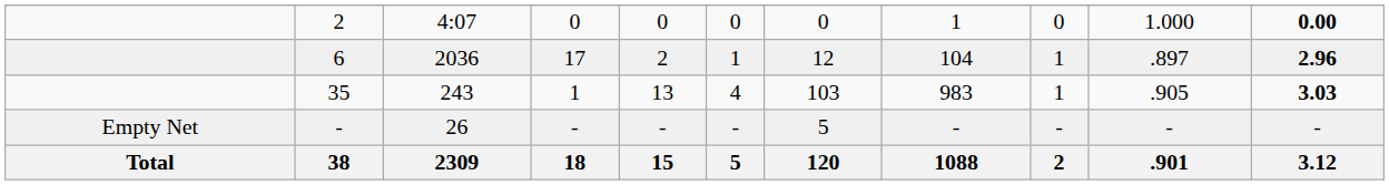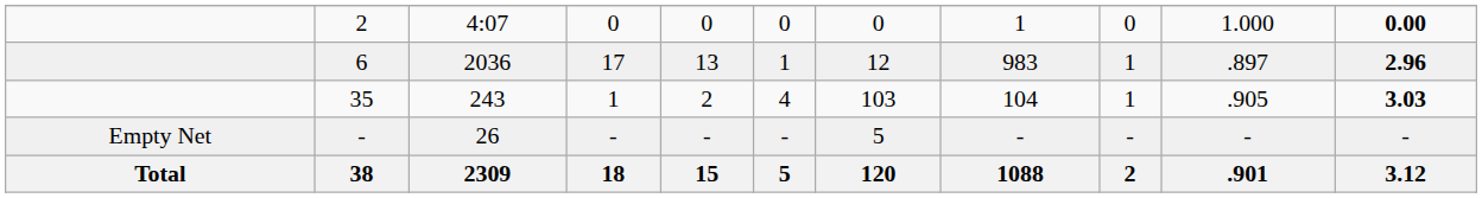6 | column 5: 2 -> 13
6 | column 8: 104 -> 983
35 | column 5: 13 -> 2
35 | column 8: 983 -> 104
